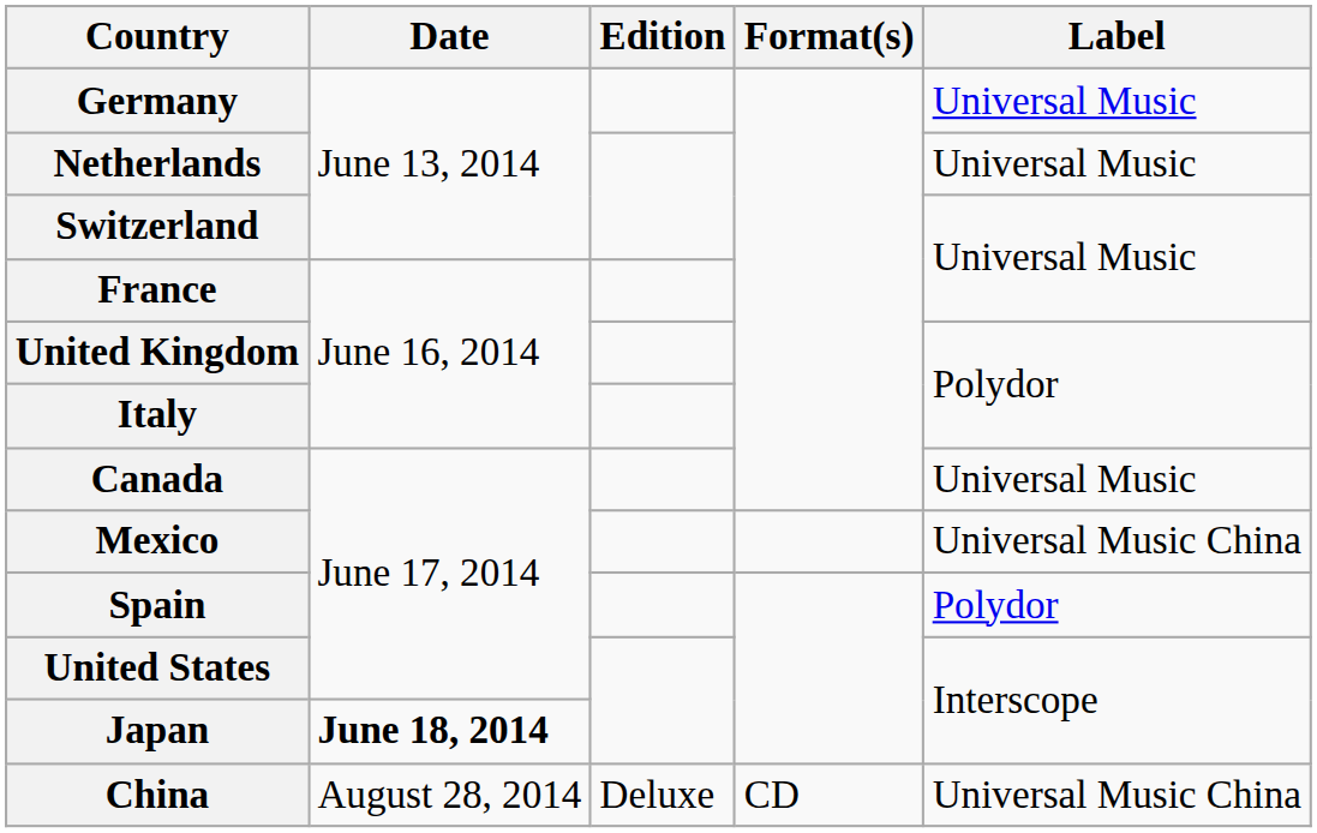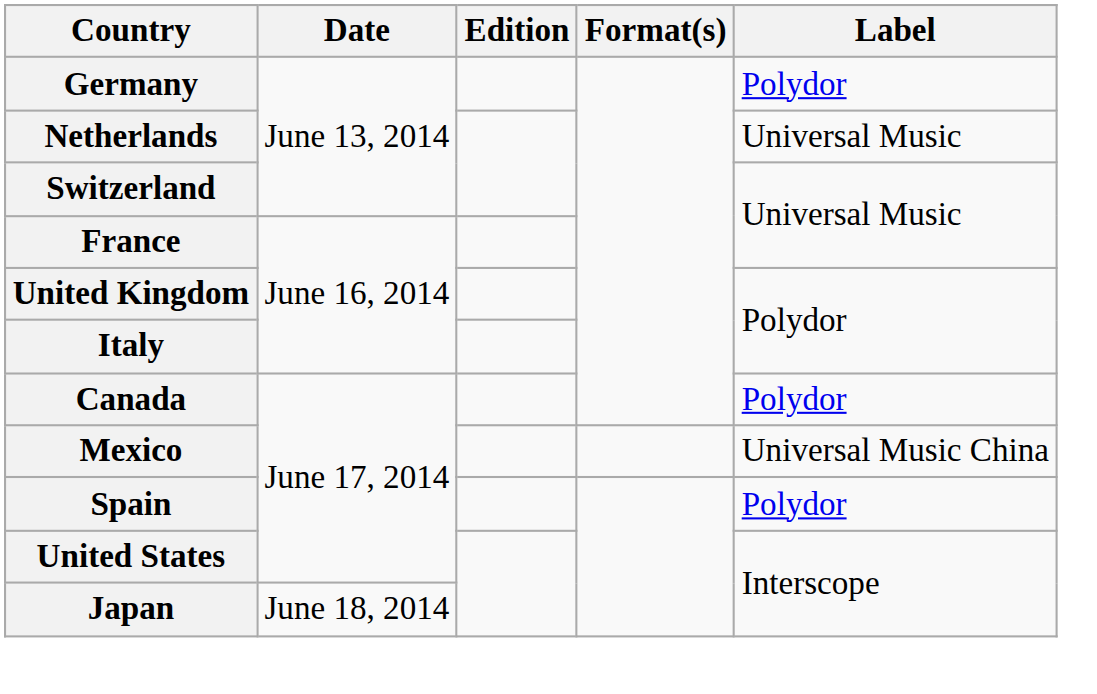Germany | Label: Universal Music -> Polydor
Canada | Label: Universal Music -> Polydor
Japan | Date: bold -> normal
- row: China | August 28, 2014 | Deluxe | CD | Universal Music China
